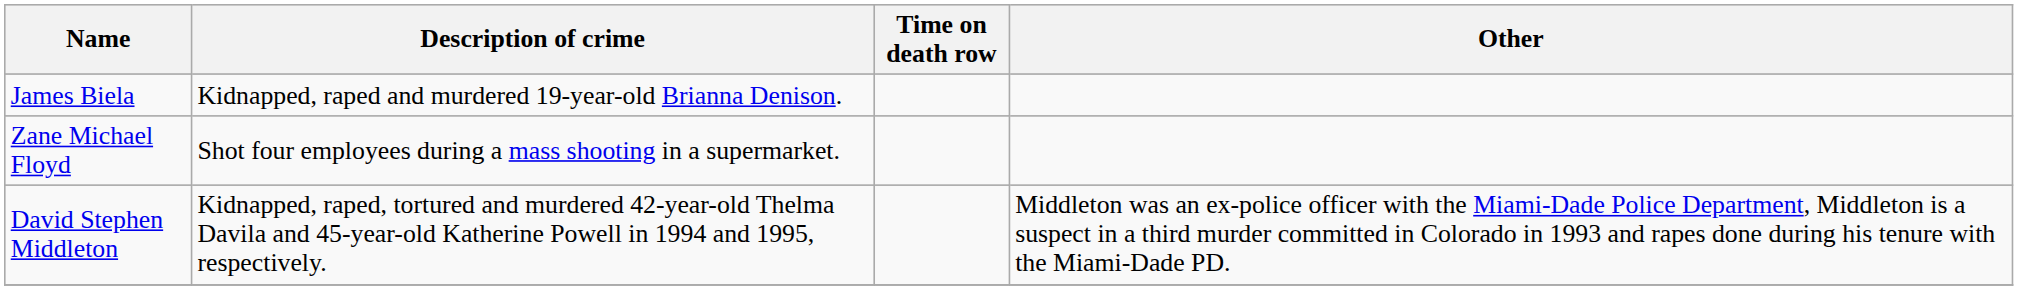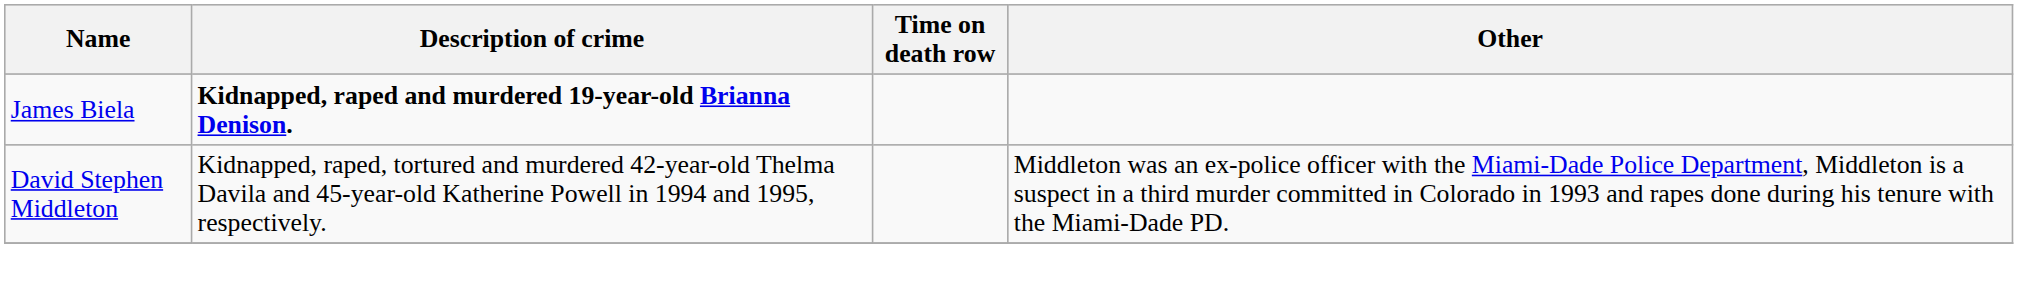James Biela | Description of crime: normal -> bold
- row: Zane Michael Floyd | Shot four employees during a mass shooting in a supermarket.
